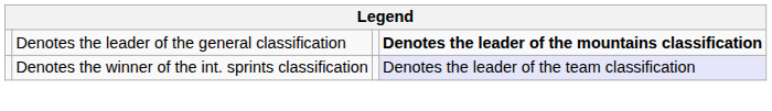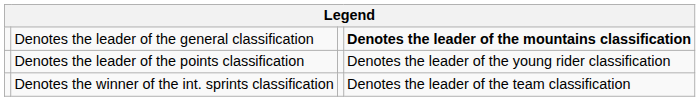+ row: Denotes the leader of the points classification | Denotes the leader of the young rider classification
Denotes the winner of the int. sprints classification | column 4: lavender background -> no background
